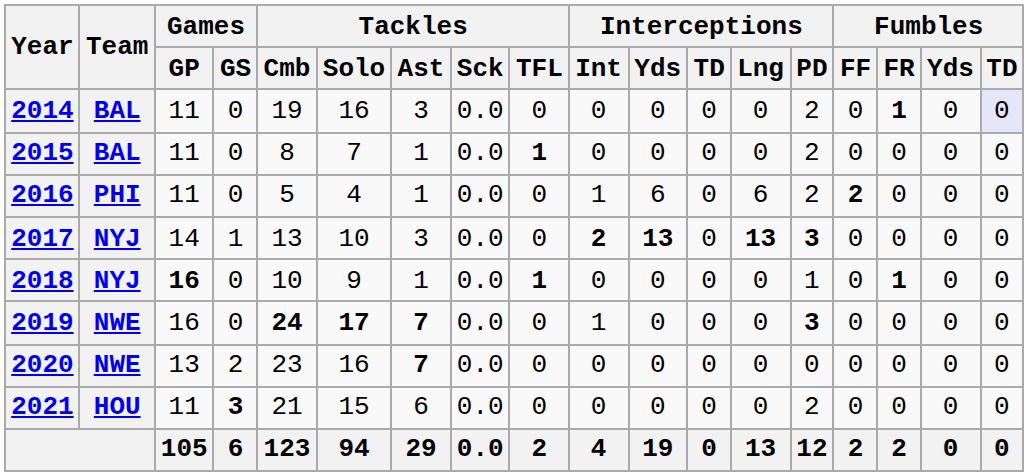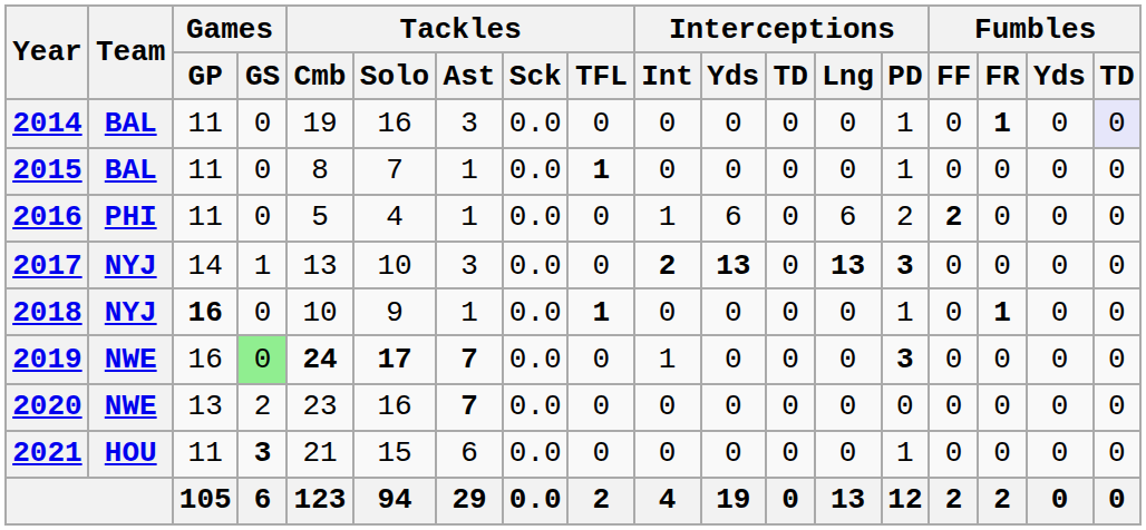2014 | Interceptions / PD: 2 -> 1
2015 | Interceptions / PD: 2 -> 1
2019 | Games / GS: no background -> lightgreen background
2021 | Interceptions / PD: 2 -> 1
